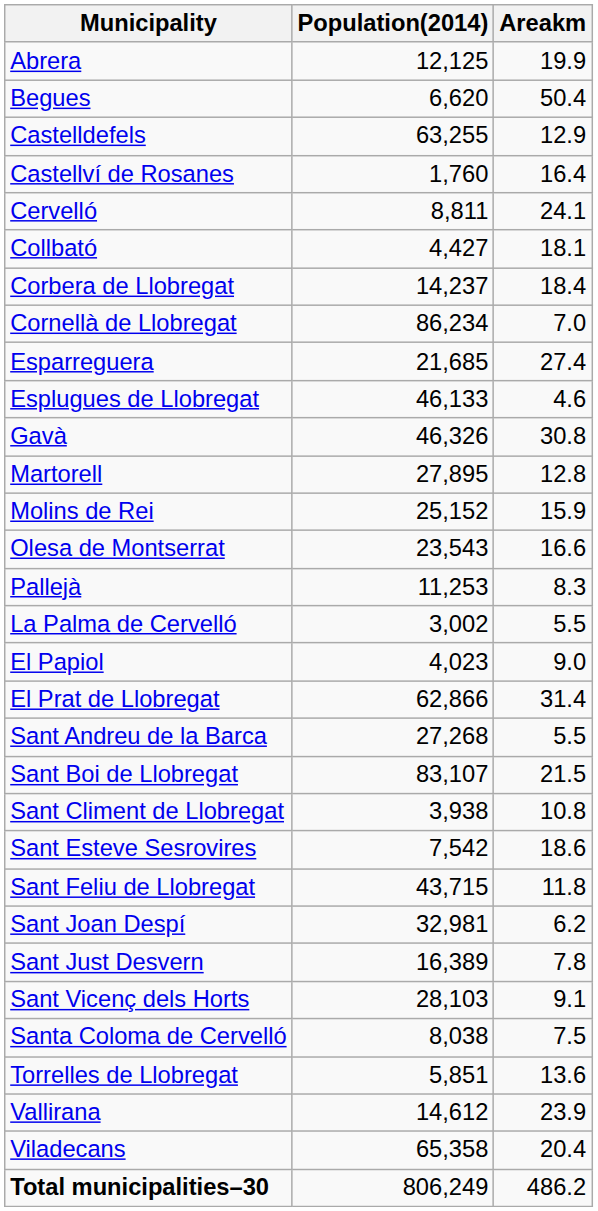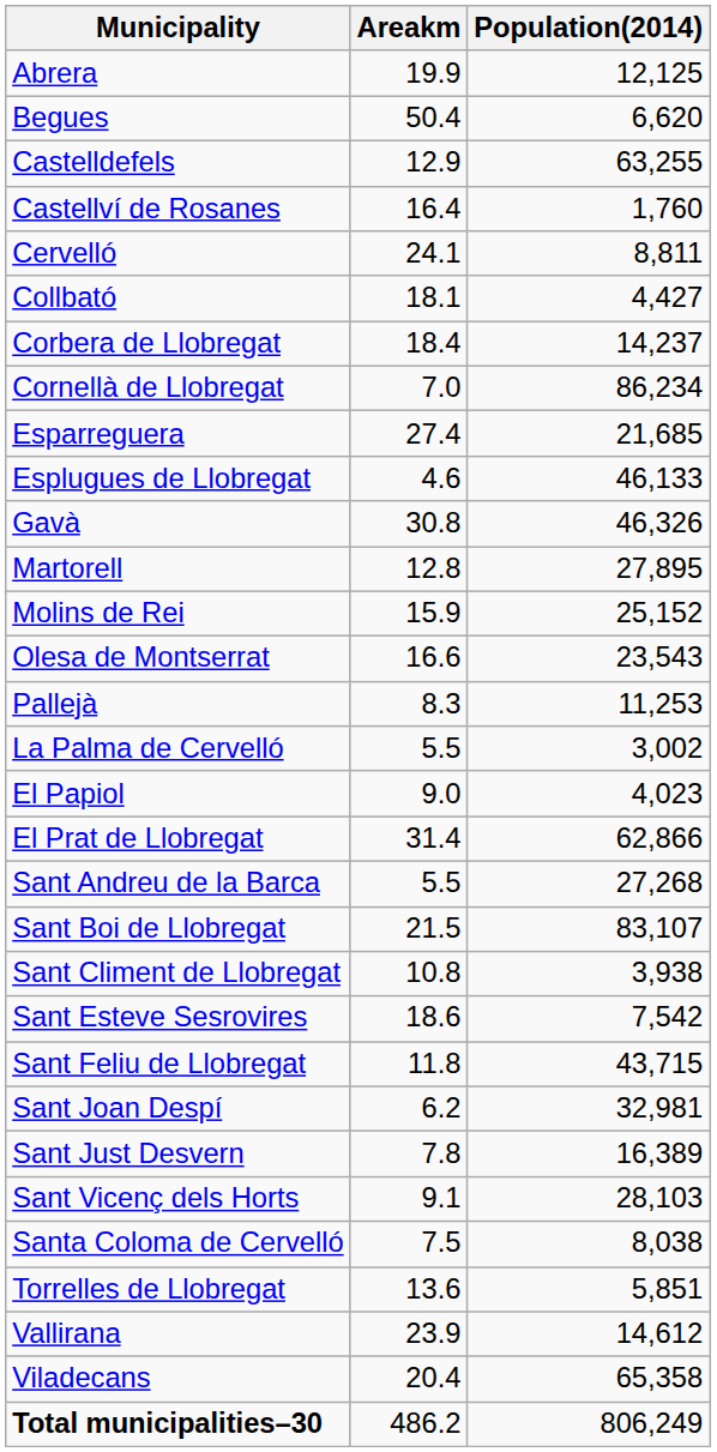columns swapped: Population(2014) <-> Areakm
